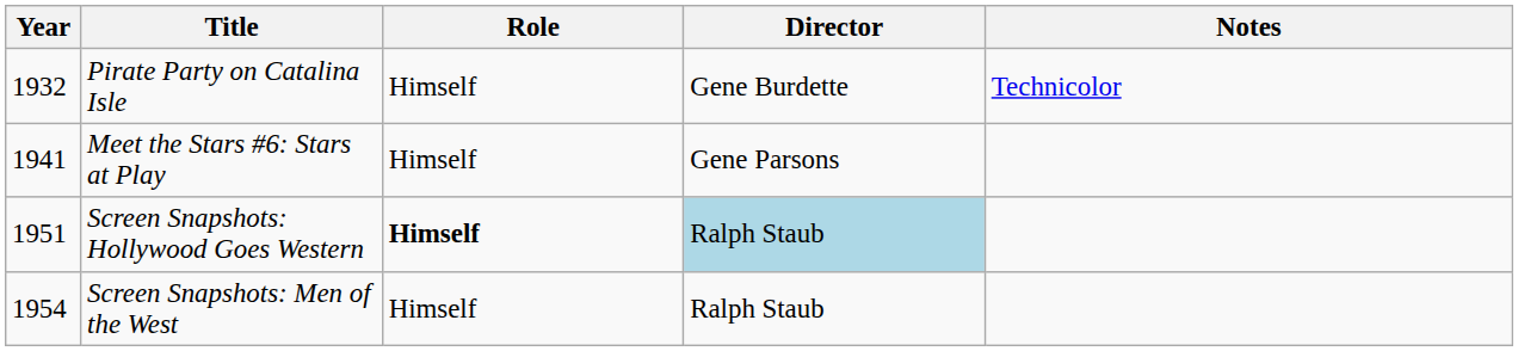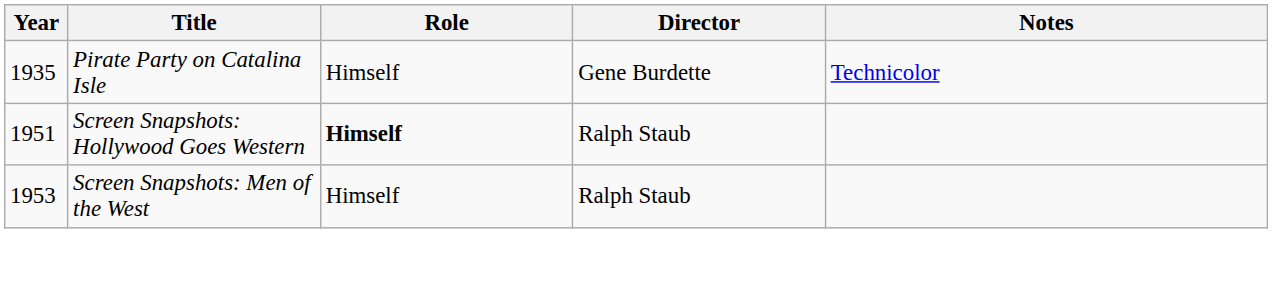Pirate Party on Catalina Isle | Year: 1932 -> 1935
- row: 1941 | Meet the Stars #6: Stars at Play | Himself | Gene Parsons
Screen Snapshots: Hollywood Goes Western | Director: lightblue background -> no background
Screen Snapshots: Men of the West | Year: 1954 -> 1953
